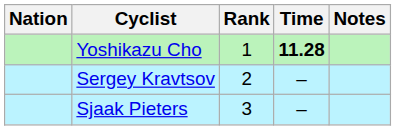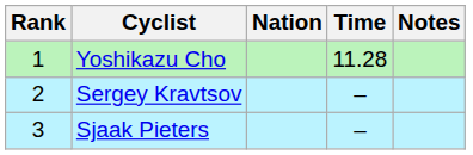columns swapped: Rank <-> Nation
Yoshikazu Cho | Time: bold -> normal
